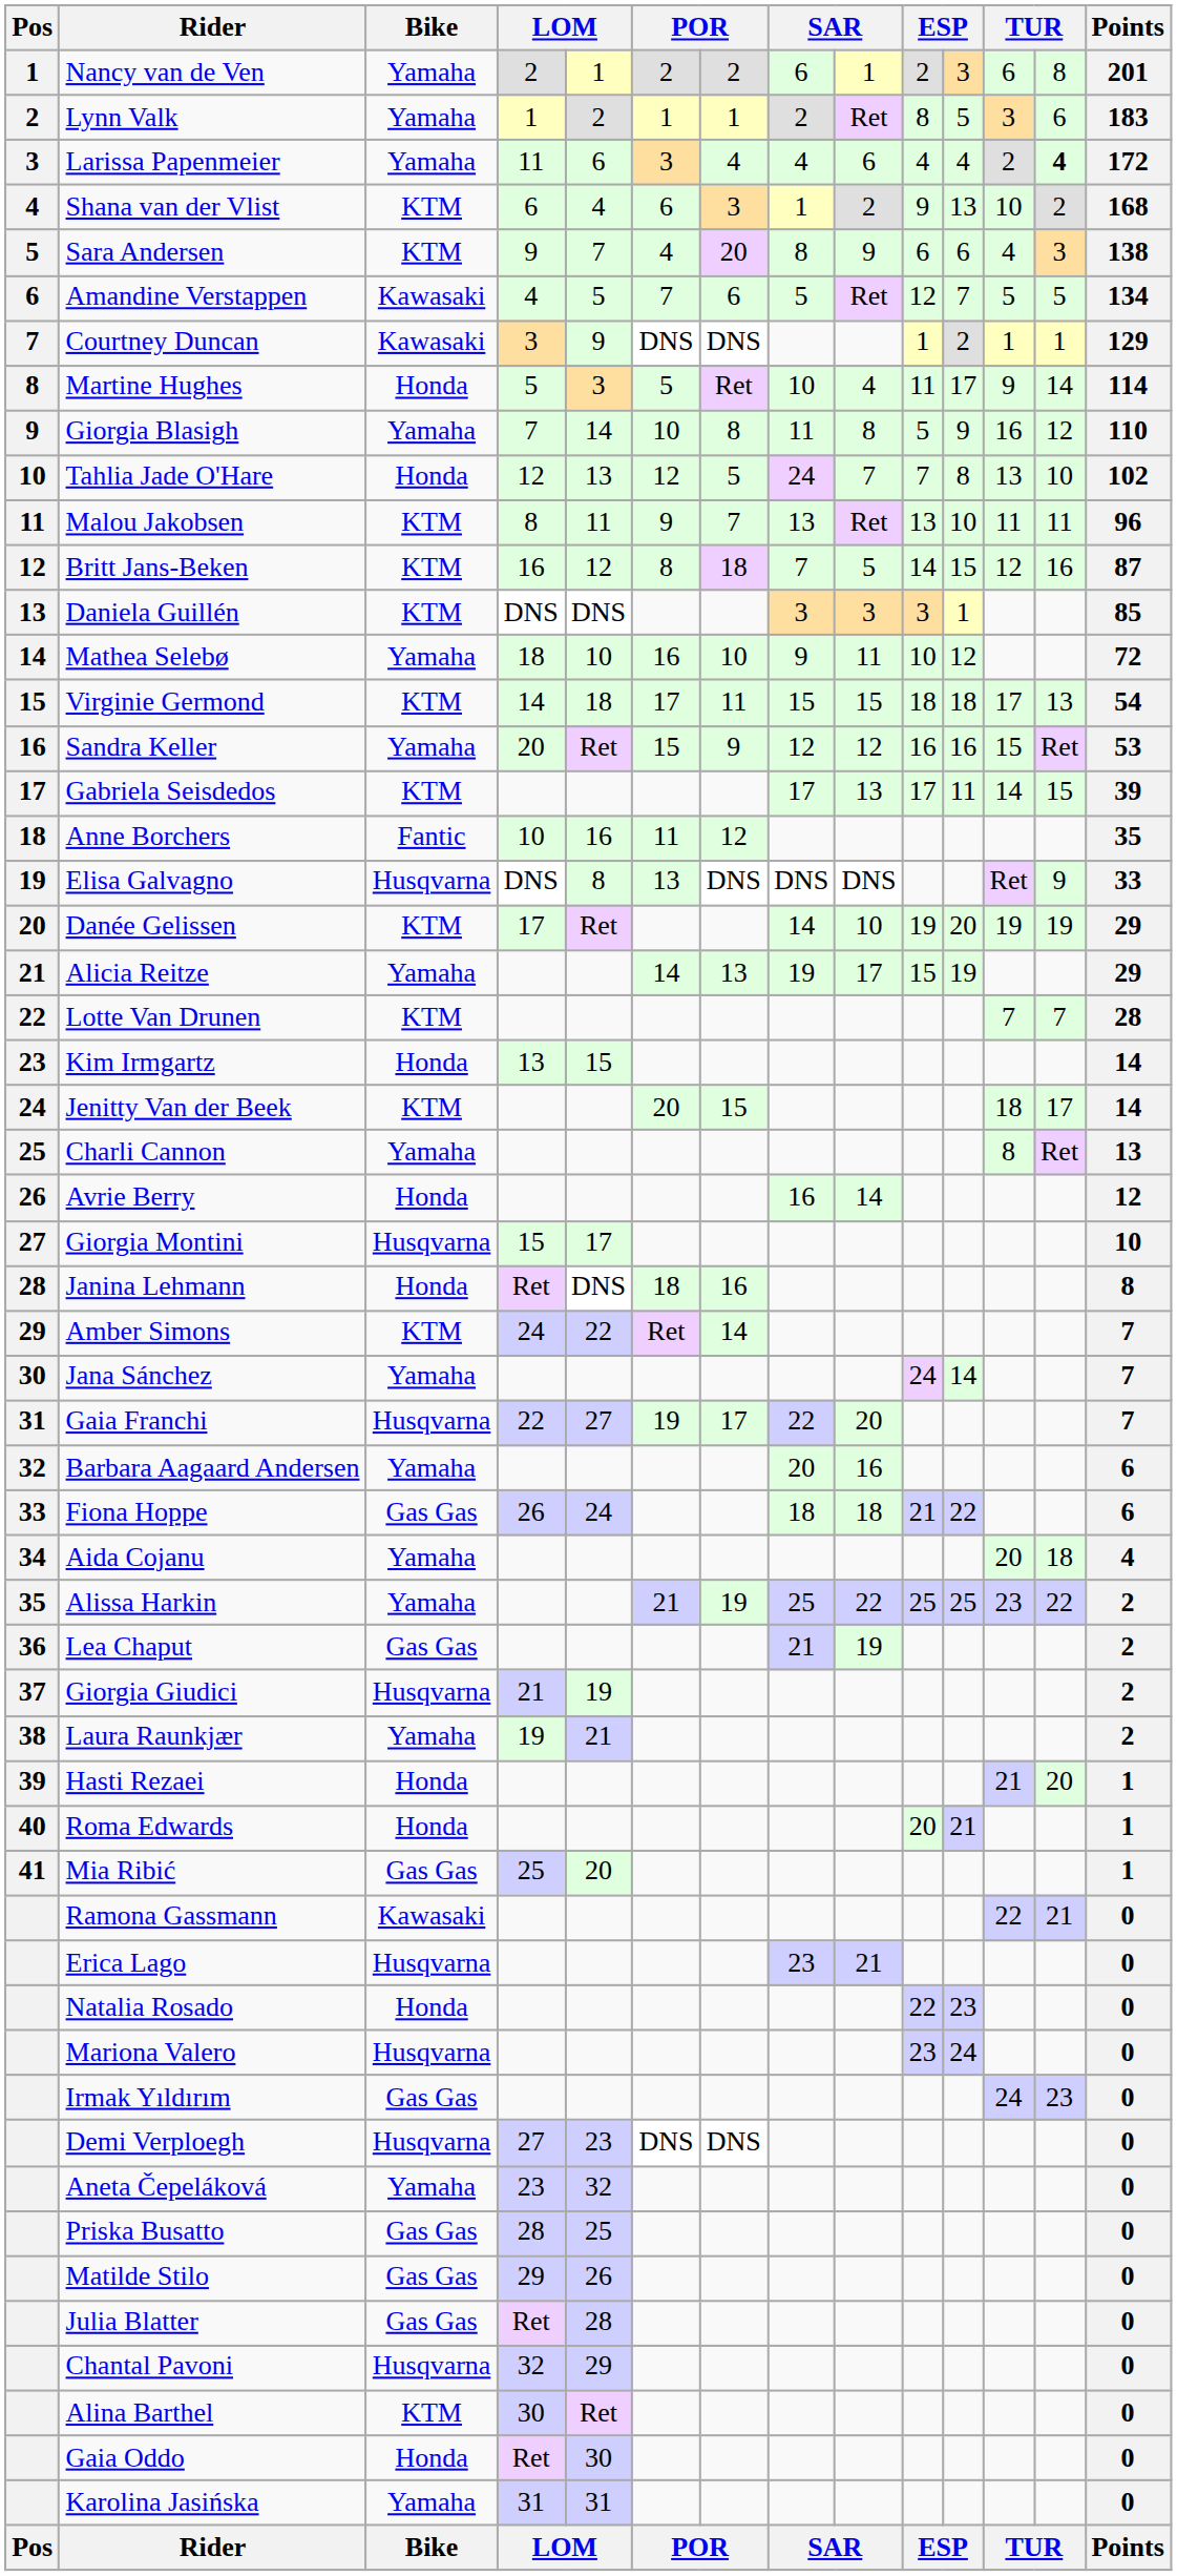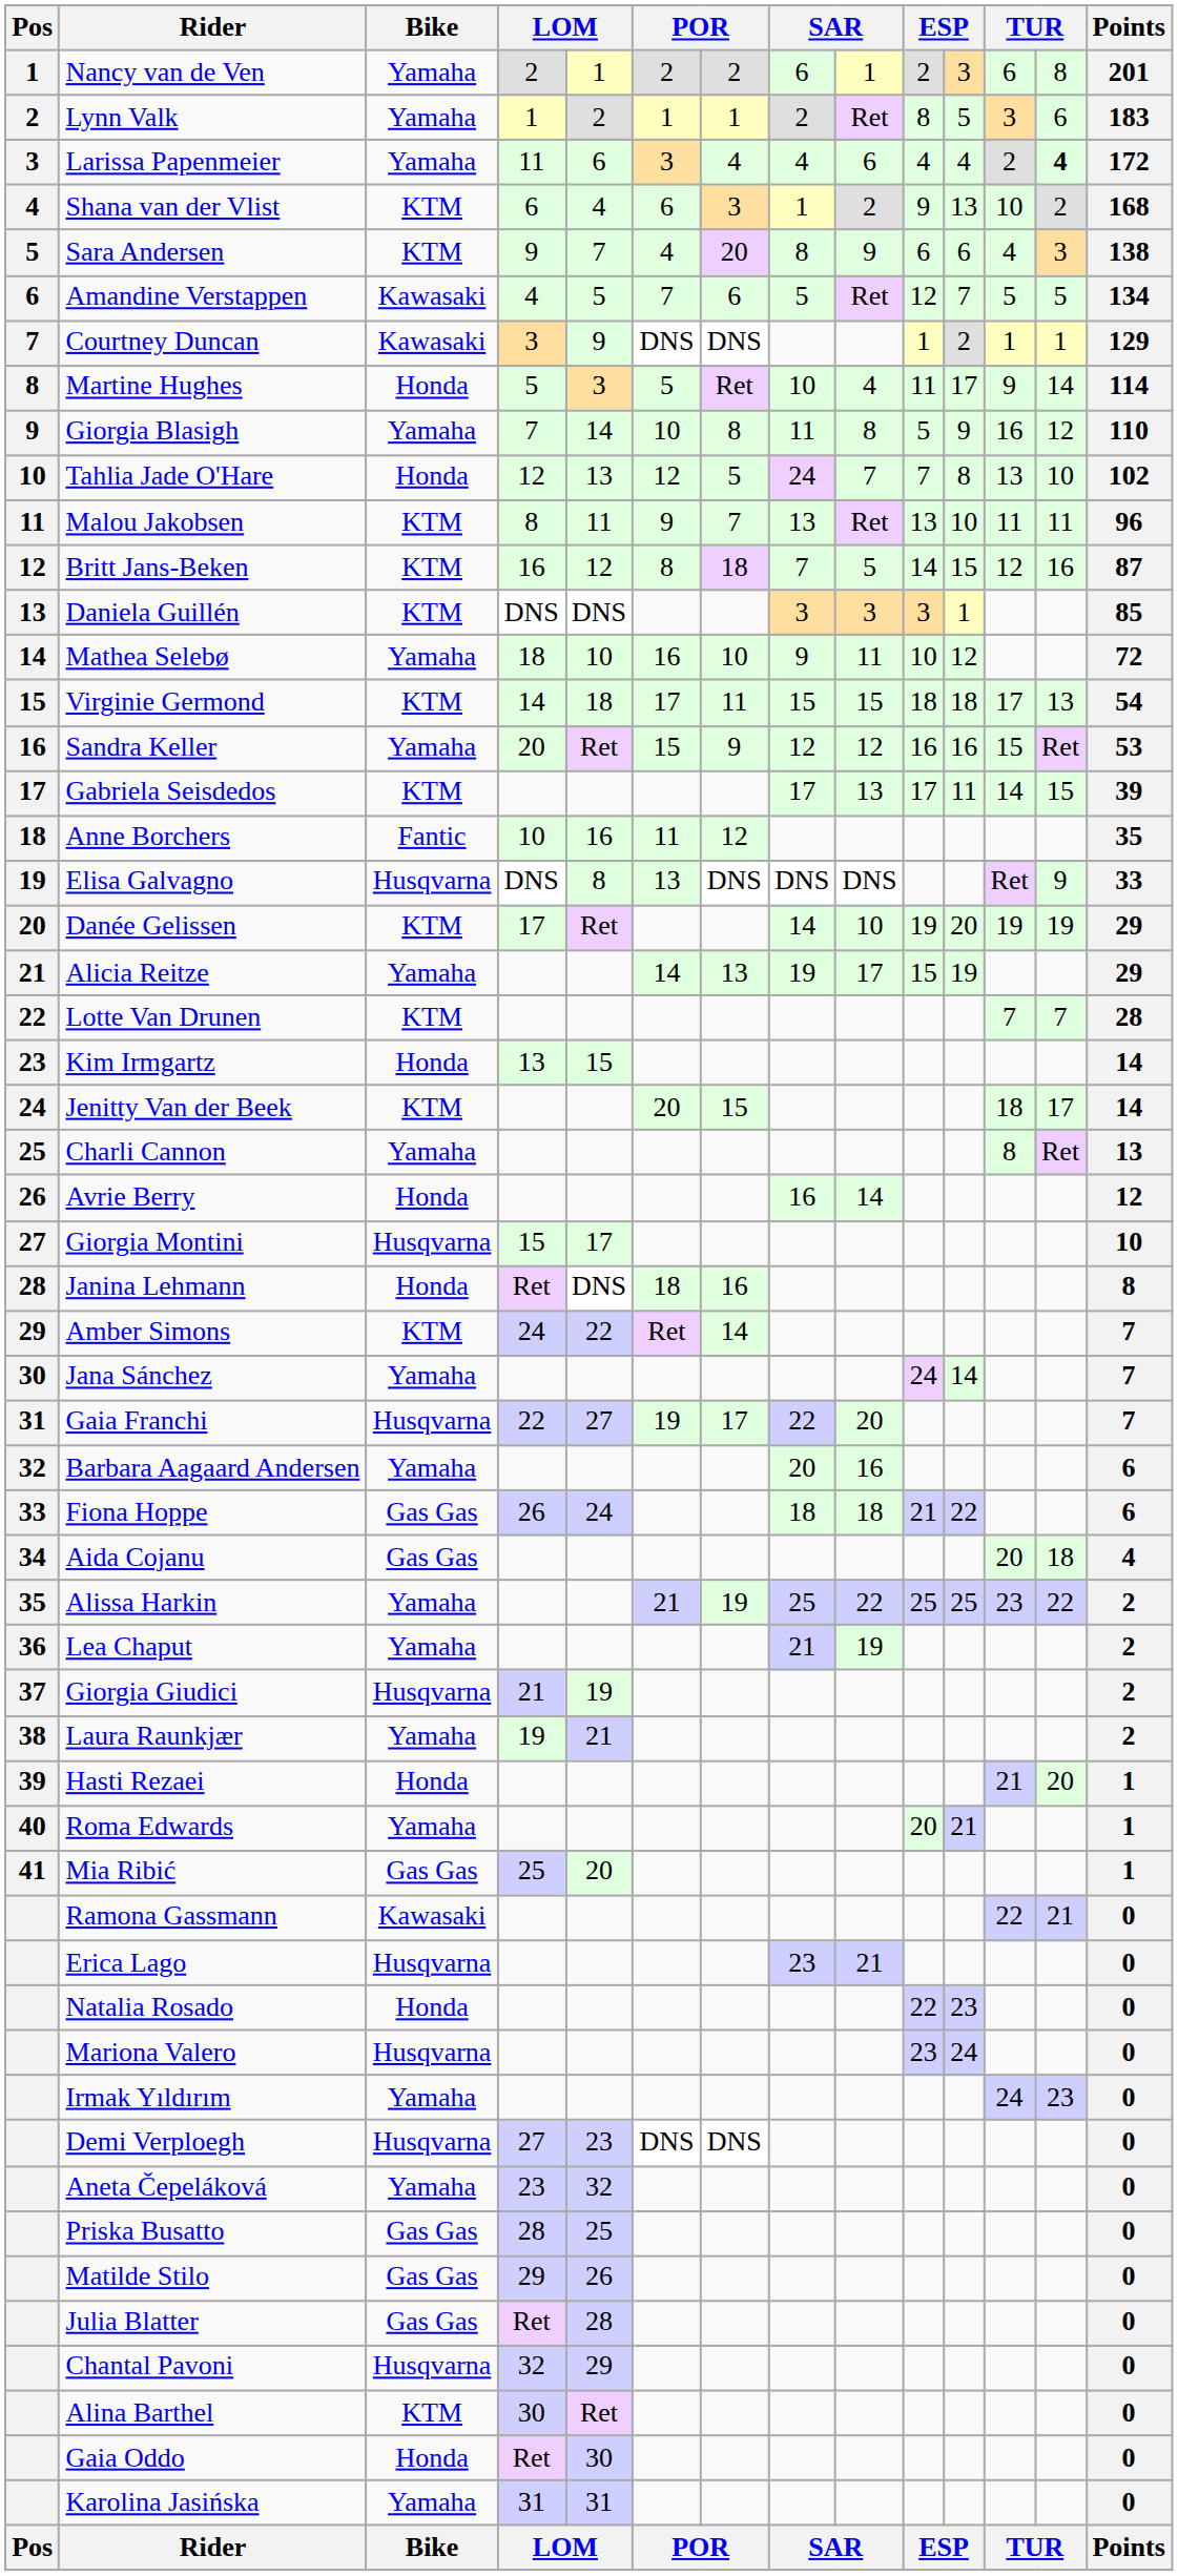Aida Cojanu | Bike: Yamaha -> Gas Gas
Lea Chaput | Bike: Gas Gas -> Yamaha
Roma Edwards | Bike: Honda -> Yamaha
Irmak Yıldırım | Bike: Gas Gas -> Yamaha
